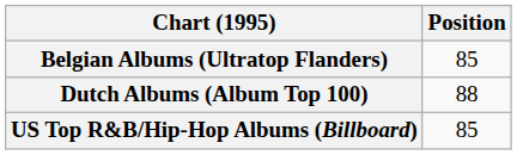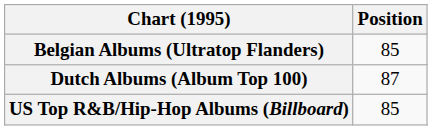Dutch Albums (Album Top 100) | Position: 88 -> 87
